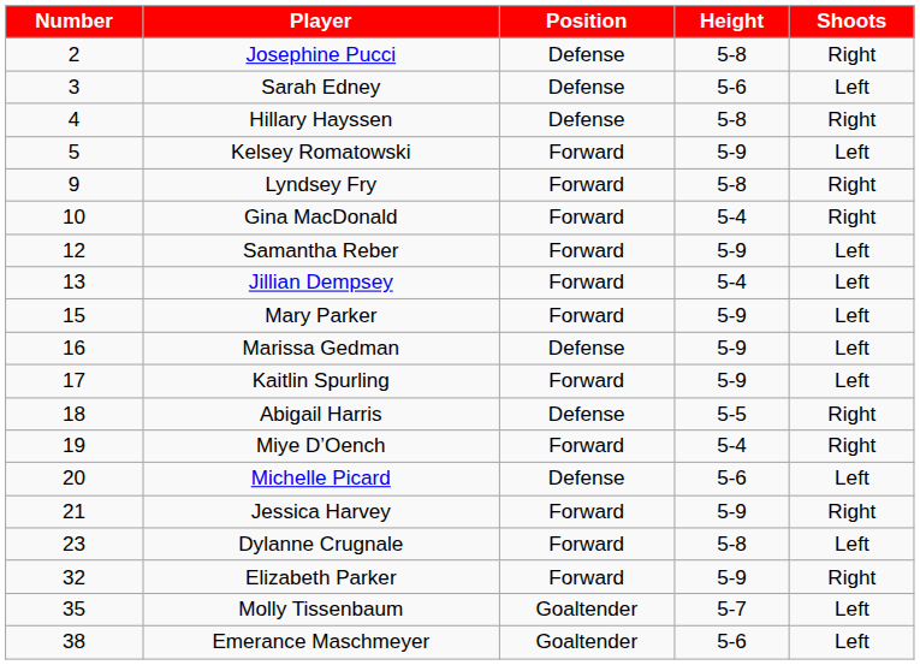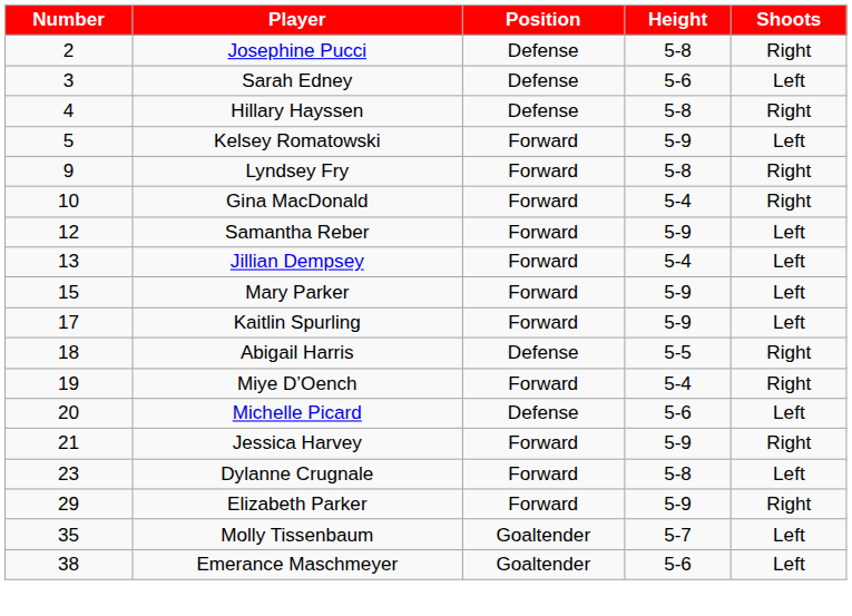- row: 16 | Marissa Gedman | Defense | 5-9 | Left
Elizabeth Parker | Number: 32 -> 29
